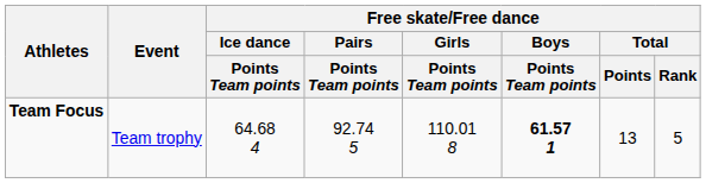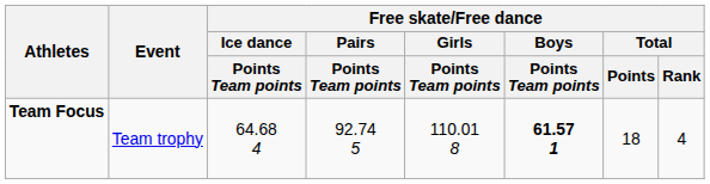Team Focus | Free skate/Free dance / Total / Points: 13 -> 18
Team Focus | Free skate/Free dance / Total / Rank: 5 -> 4
